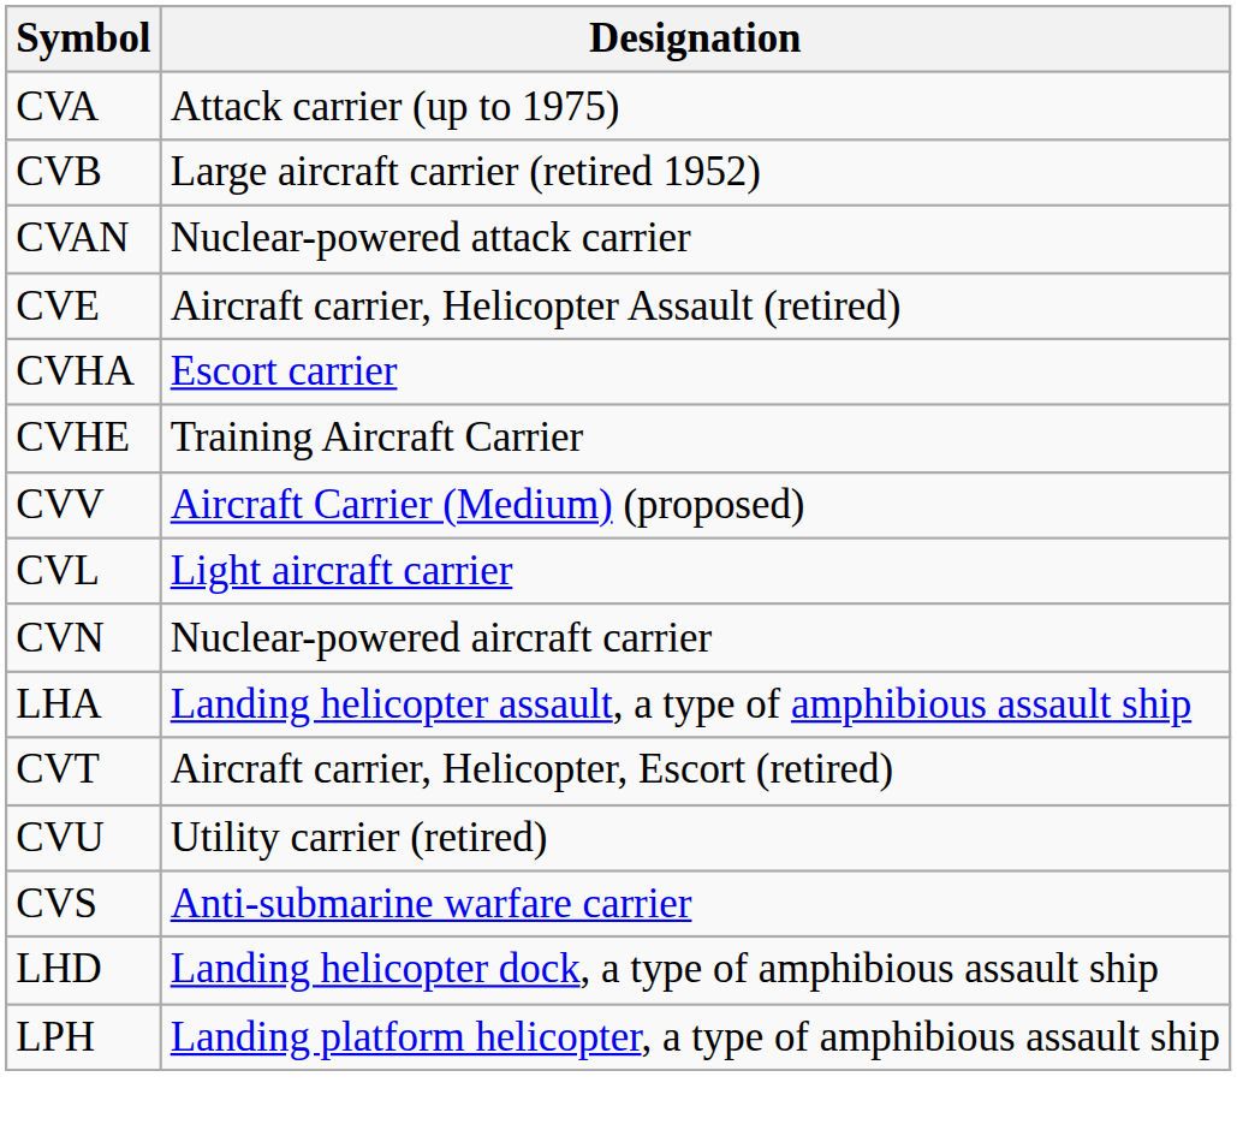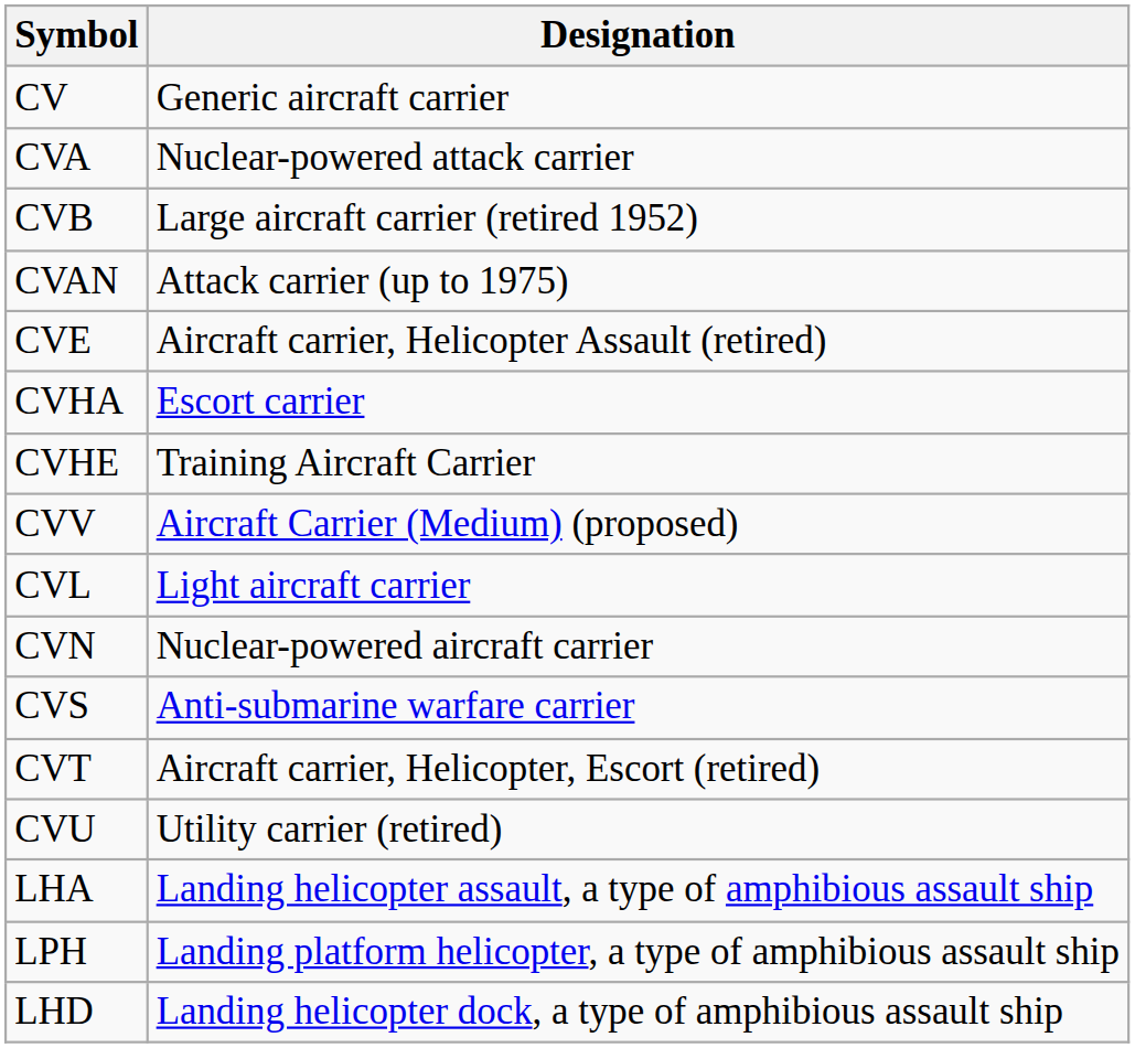+ row: CV | Generic aircraft carrier
CVA | Designation: Attack carrier (up to 1975) -> Nuclear-powered attack carrier
CVAN | Designation: Nuclear-powered attack carrier -> Attack carrier (up to 1975)
rows swapped: CVS <-> LHA
rows swapped: LHD <-> LPH
